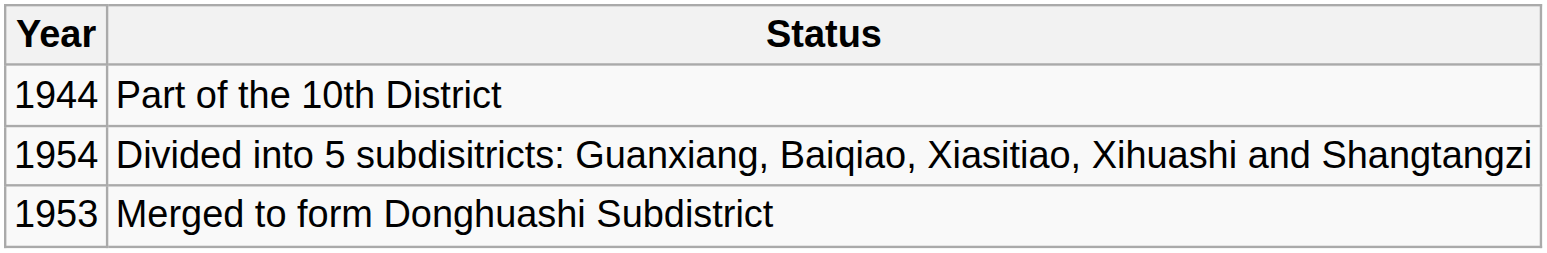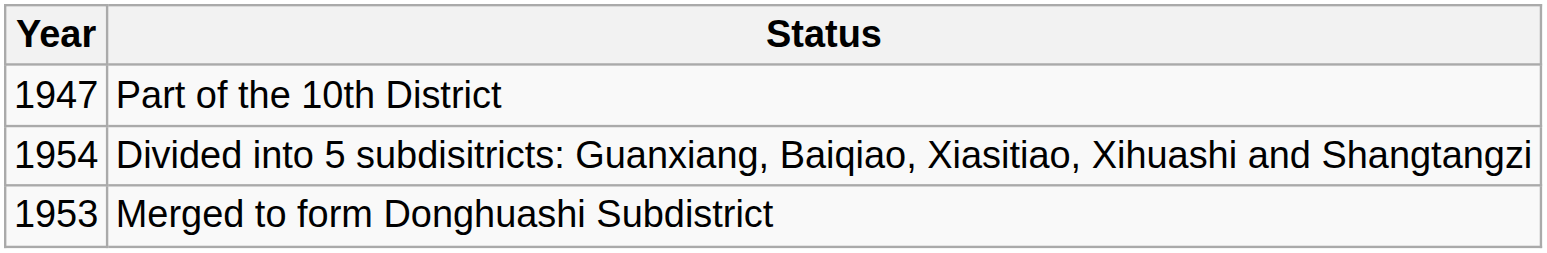Part of the 10th District | Year: 1944 -> 1947
